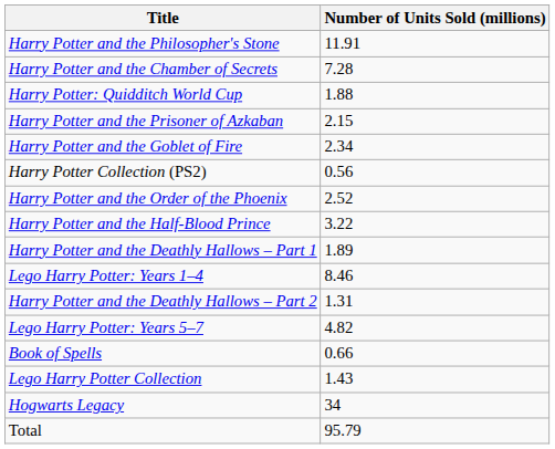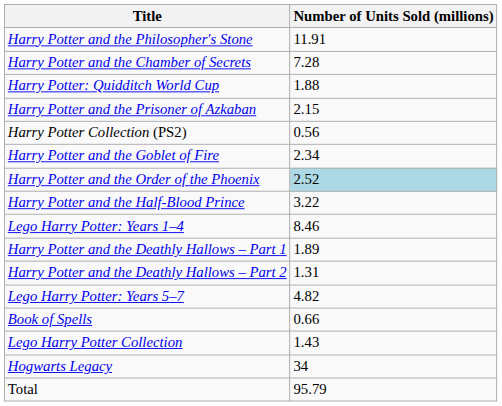rows swapped: Harry Potter and the Goblet of Fire <-> Harry Potter Collection (PS2)
Harry Potter and the Order of the Phoenix | Number of Units Sold (millions): no background -> lightblue background
rows swapped: Lego Harry Potter: Years 1–4 <-> Harry Potter and the Deathly Hallows – Part 1
